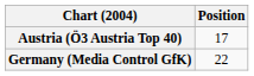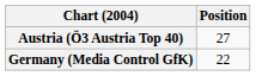Austria (Ö3 Austria Top 40) | Position: 17 -> 27
